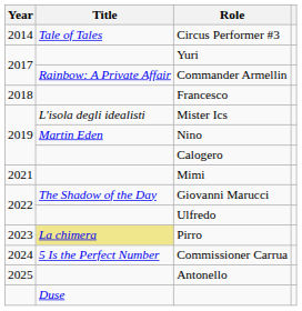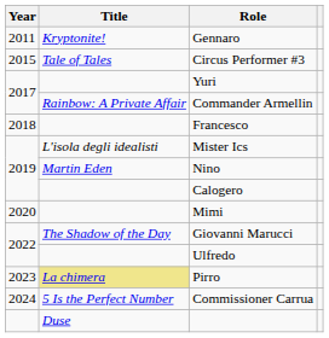+ row: 2011 | Kryptonite! | Gennaro
Circus Performer #3 | Year: 2014 -> 2015
Mimi | Year: 2021 -> 2020
- row: 2025 | Antonello
